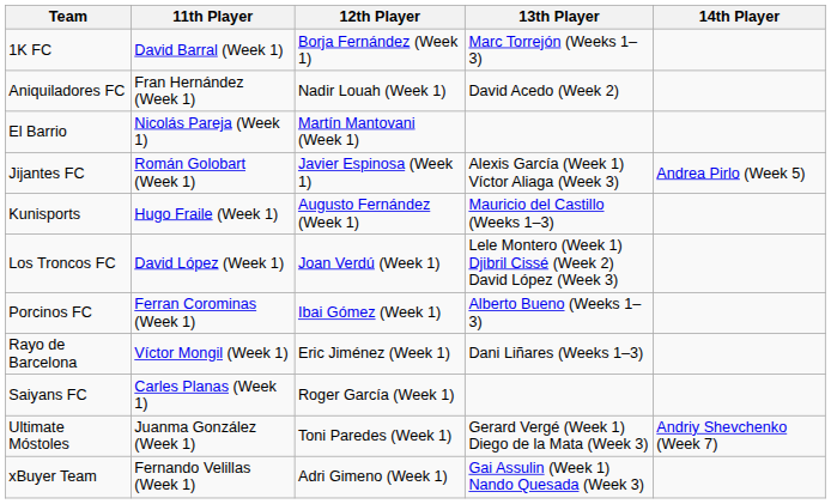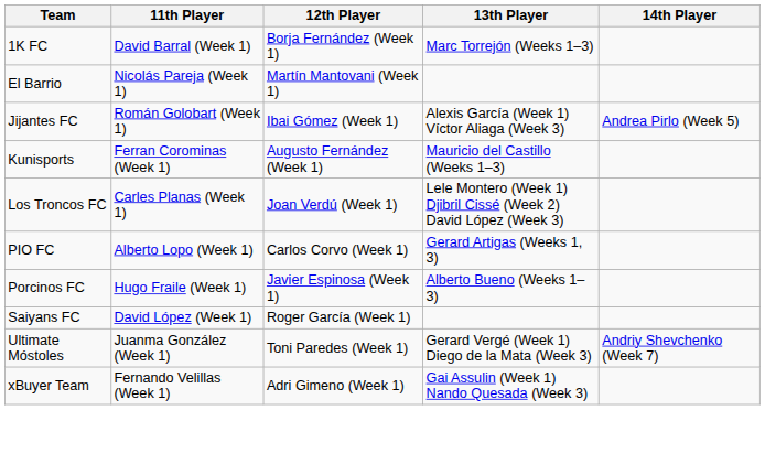- row: Aniquiladores FC | Fran Hernández (Week 1) | Nadir Louah (Week 1) | David Acedo (Week 2)
Jijantes FC | 12th Player: Javier Espinosa (Week 1) -> Ibai Gómez (Week 1)
Kunisports | 11th Player: Hugo Fraile (Week 1) -> Ferran Corominas (Week 1)
Los Troncos FC | 11th Player: David López (Week 1) -> Carles Planas (Week 1)
+ row: PIO FC | Alberto Lopo (Week 1) | Carlos Corvo (Week 1) | Gerard Artigas (Weeks 1, 3)
Porcinos FC | 11th Player: Ferran Corominas (Week 1) -> Hugo Fraile (Week 1)
Porcinos FC | 12th Player: Ibai Gómez (Week 1) -> Javier Espinosa (Week 1)
- row: Rayo de Barcelona | Víctor Mongil (Week 1) | Eric Jiménez (Week 1) | Dani Liñares (Weeks 1–3)
Saiyans FC | 11th Player: Carles Planas (Week 1) -> David López (Week 1)
